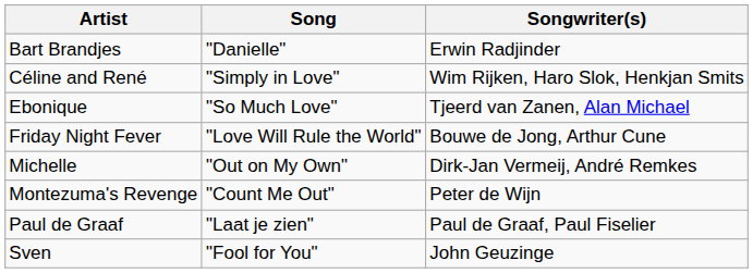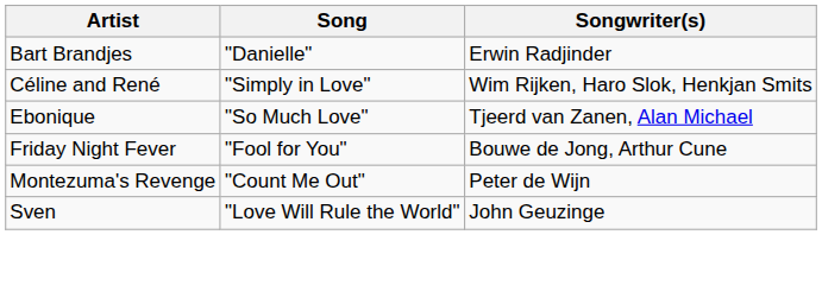Friday Night Fever | Song: "Love Will Rule the World" -> "Fool for You"
- row: Michelle | "Out on My Own" | Dirk-Jan Vermeij, André Remkes
- row: Paul de Graaf | "Laat je zien" | Paul de Graaf, Paul Fiselier
Sven | Song: "Fool for You" -> "Love Will Rule the World"
